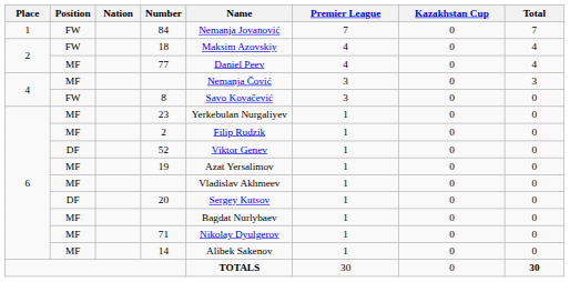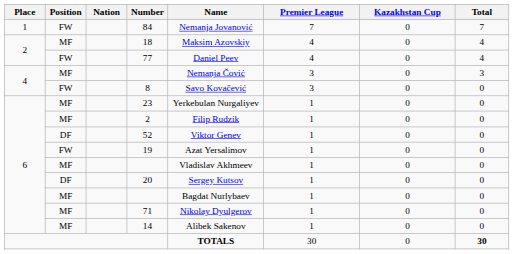18 | Position: FW -> MF
77 | Position: MF -> FW
19 | Position: MF -> FW
